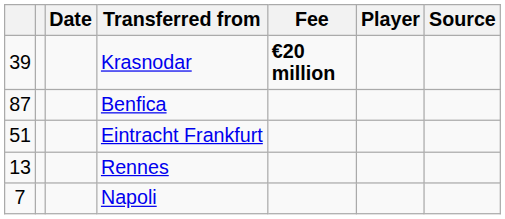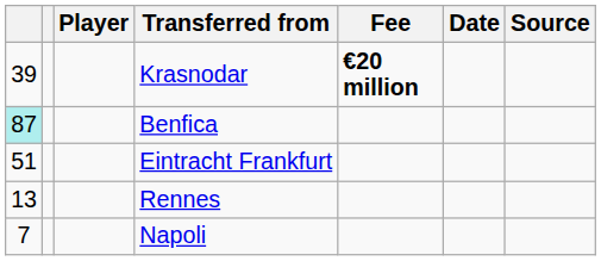columns swapped: Player <-> Date
Benfica | column 1: no background -> paleturquoise background
